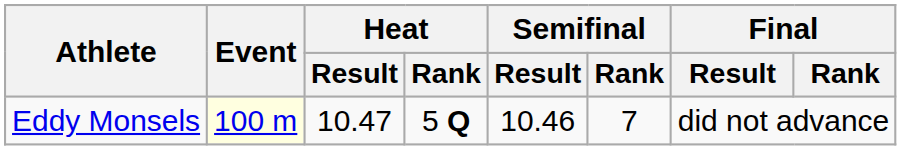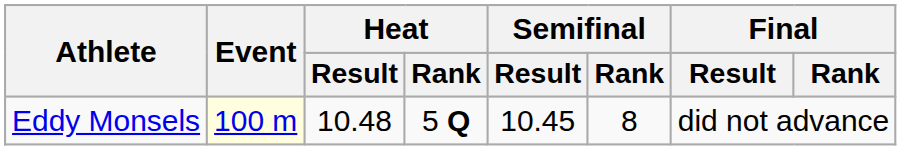Eddy Monsels | Heat / Result: 10.47 -> 10.48
Eddy Monsels | Semifinal / Result: 10.46 -> 10.45
Eddy Monsels | Semifinal / Rank: 7 -> 8
